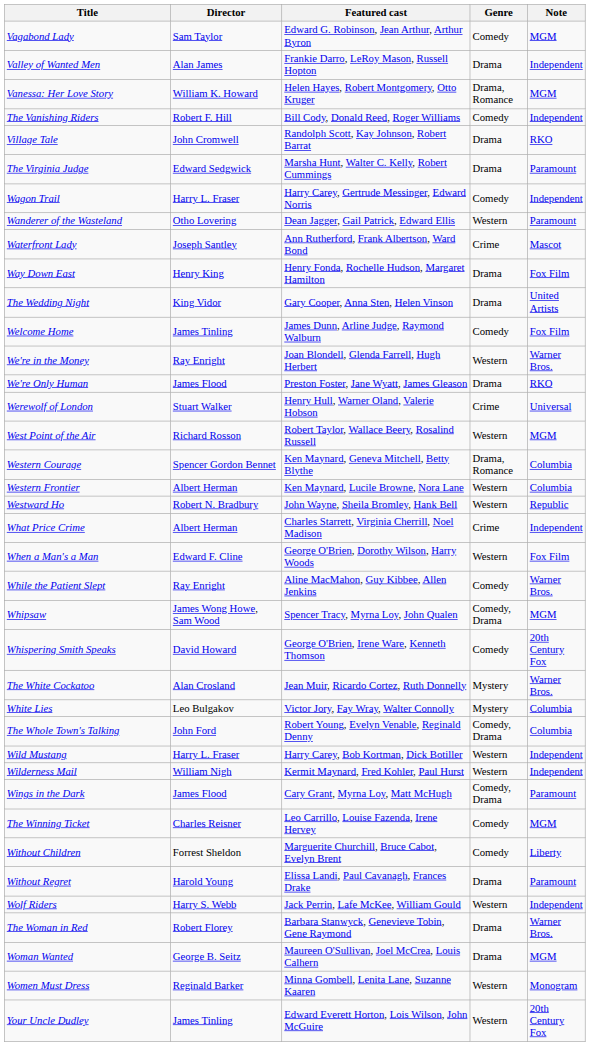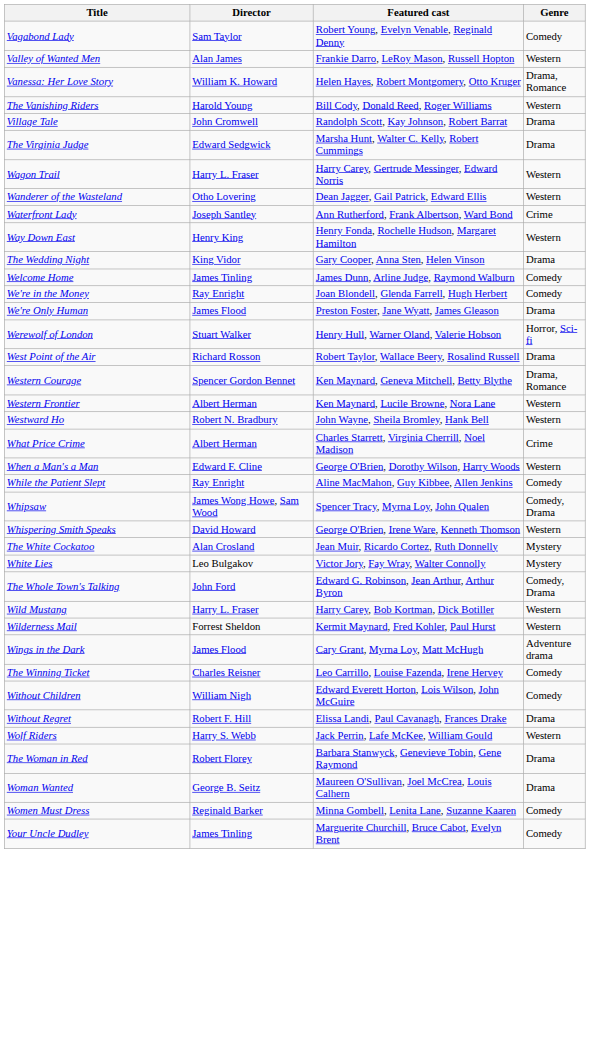- column: Note | MGM | Independent | MGM | Independent | RKO | Paramount | Independent | Paramount | Mascot | Fox Film | United Artists | Fox Film | Warner Bros. | RKO | Universal | MGM | Columbia | Columbia | Republic | Independent | Fox Film | Warner Bros. | MGM | 20th Century Fox | Warner Bros. | Columbia | Columbia | Independent | Independent | Paramount | MGM | Liberty | Paramount | Independent | Warner Bros. | MGM | Monogram | 20th Century Fox
Vagabond Lady | Featured cast: Edward G. Robinson, Jean Arthur, Arthur Byron -> Robert Young, Evelyn Venable, Reginald Denny
Valley of Wanted Men | Genre: Drama -> Western
The Vanishing Riders | Director: Robert F. Hill -> Harold Young
The Vanishing Riders | Genre: Comedy -> Western
Wagon Trail | Genre: Comedy -> Western
Way Down East | Genre: Drama -> Western
We're in the Money | Genre: Western -> Comedy
Werewolf of London | Genre: Crime -> Horror, Sci-fi
West Point of the Air | Genre: Western -> Drama
Whispering Smith Speaks | Genre: Comedy -> Western
The Whole Town's Talking | Featured cast: Robert Young, Evelyn Venable, Reginald Denny -> Edward G. Robinson, Jean Arthur, Arthur Byron
Wilderness Mail | Director: William Nigh -> Forrest Sheldon
Wings in the Dark | Genre: Comedy, Drama -> Adventure drama
Without Children | Director: Forrest Sheldon -> William Nigh
Without Children | Featured cast: Marguerite Churchill, Bruce Cabot, Evelyn Brent -> Edward Everett Horton, Lois Wilson, John McGuire
Without Regret | Director: Harold Young -> Robert F. Hill
Women Must Dress | Genre: Western -> Comedy
Your Uncle Dudley | Featured cast: Edward Everett Horton, Lois Wilson, John McGuire -> Marguerite Churchill, Bruce Cabot, Evelyn Brent
Your Uncle Dudley | Genre: Western -> Comedy
